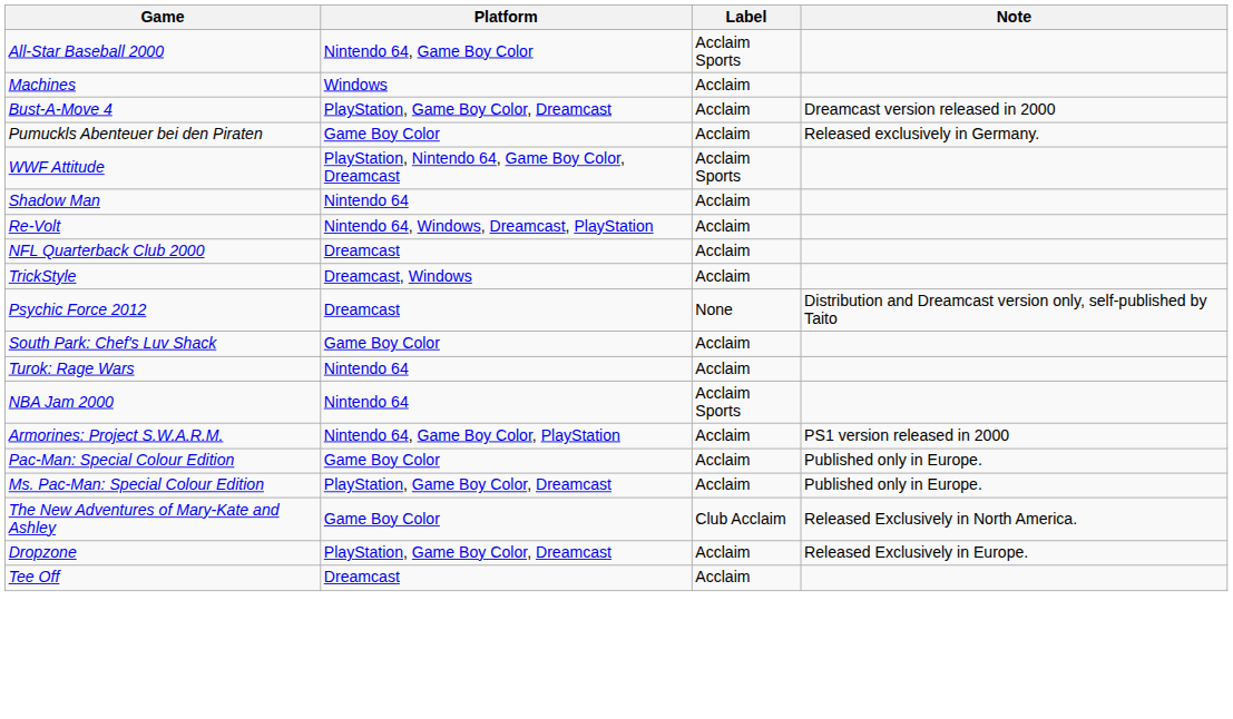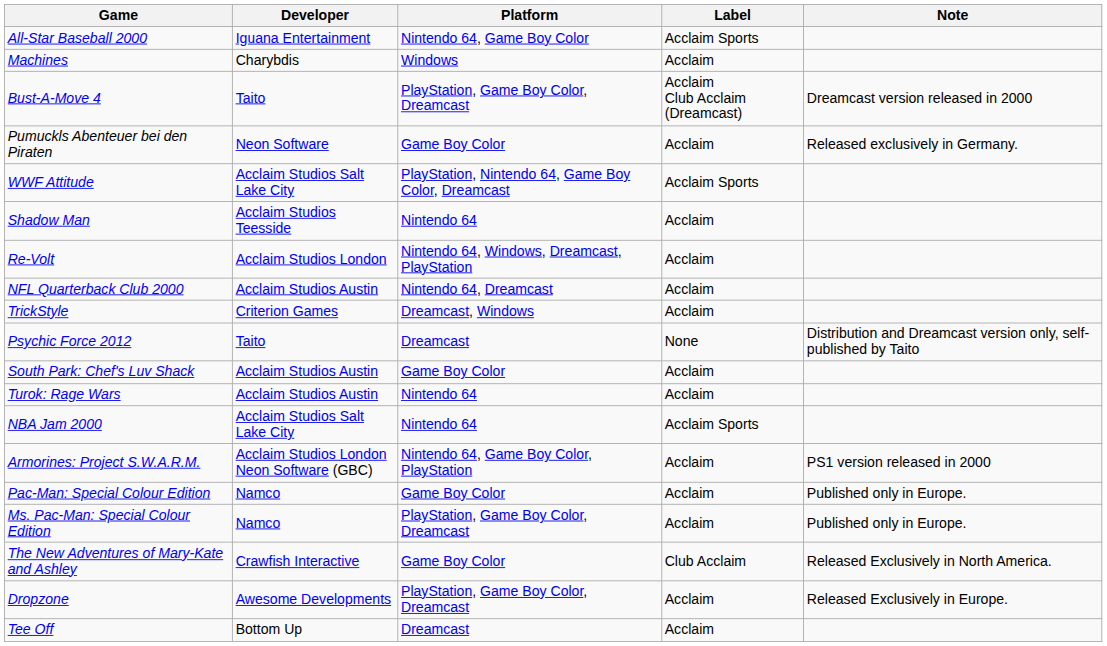+ column: Developer | Iguana Entertainment | Charybdis | Taito | Neon Software | Acclaim Studios Salt Lake City | Acclaim Studios Teesside | Acclaim Studios London | Acclaim Studios Austin | Criterion Games | Taito | Acclaim Studios Austin | Acclaim Studios Austin | Acclaim Studios Salt Lake City | Acclaim Studios London Neon Software (GBC) | Namco | Namco | Crawfish Interactive | Awesome Developments | Bottom Up
Bust-A-Move 4 | Label: Acclaim -> Acclaim Club Acclaim (Dreamcast)
NFL Quarterback Club 2000 | Platform: Dreamcast -> Nintendo 64, Dreamcast
